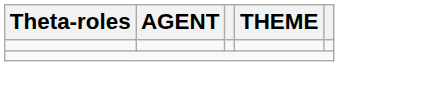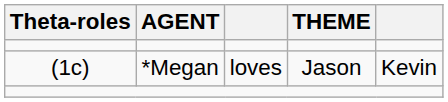+ row: (1c) | *Megan | loves | Jason | Kevin
